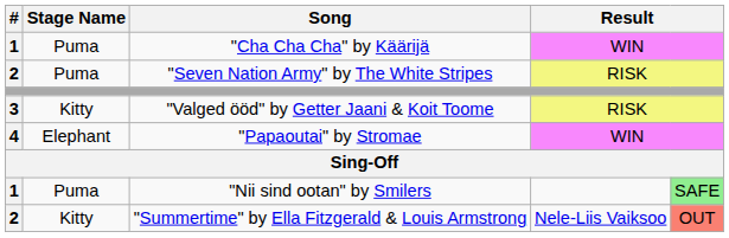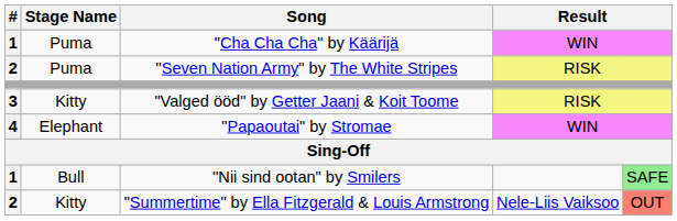"Nii sind ootan" by Smilers | Stage Name: Puma -> Bull
